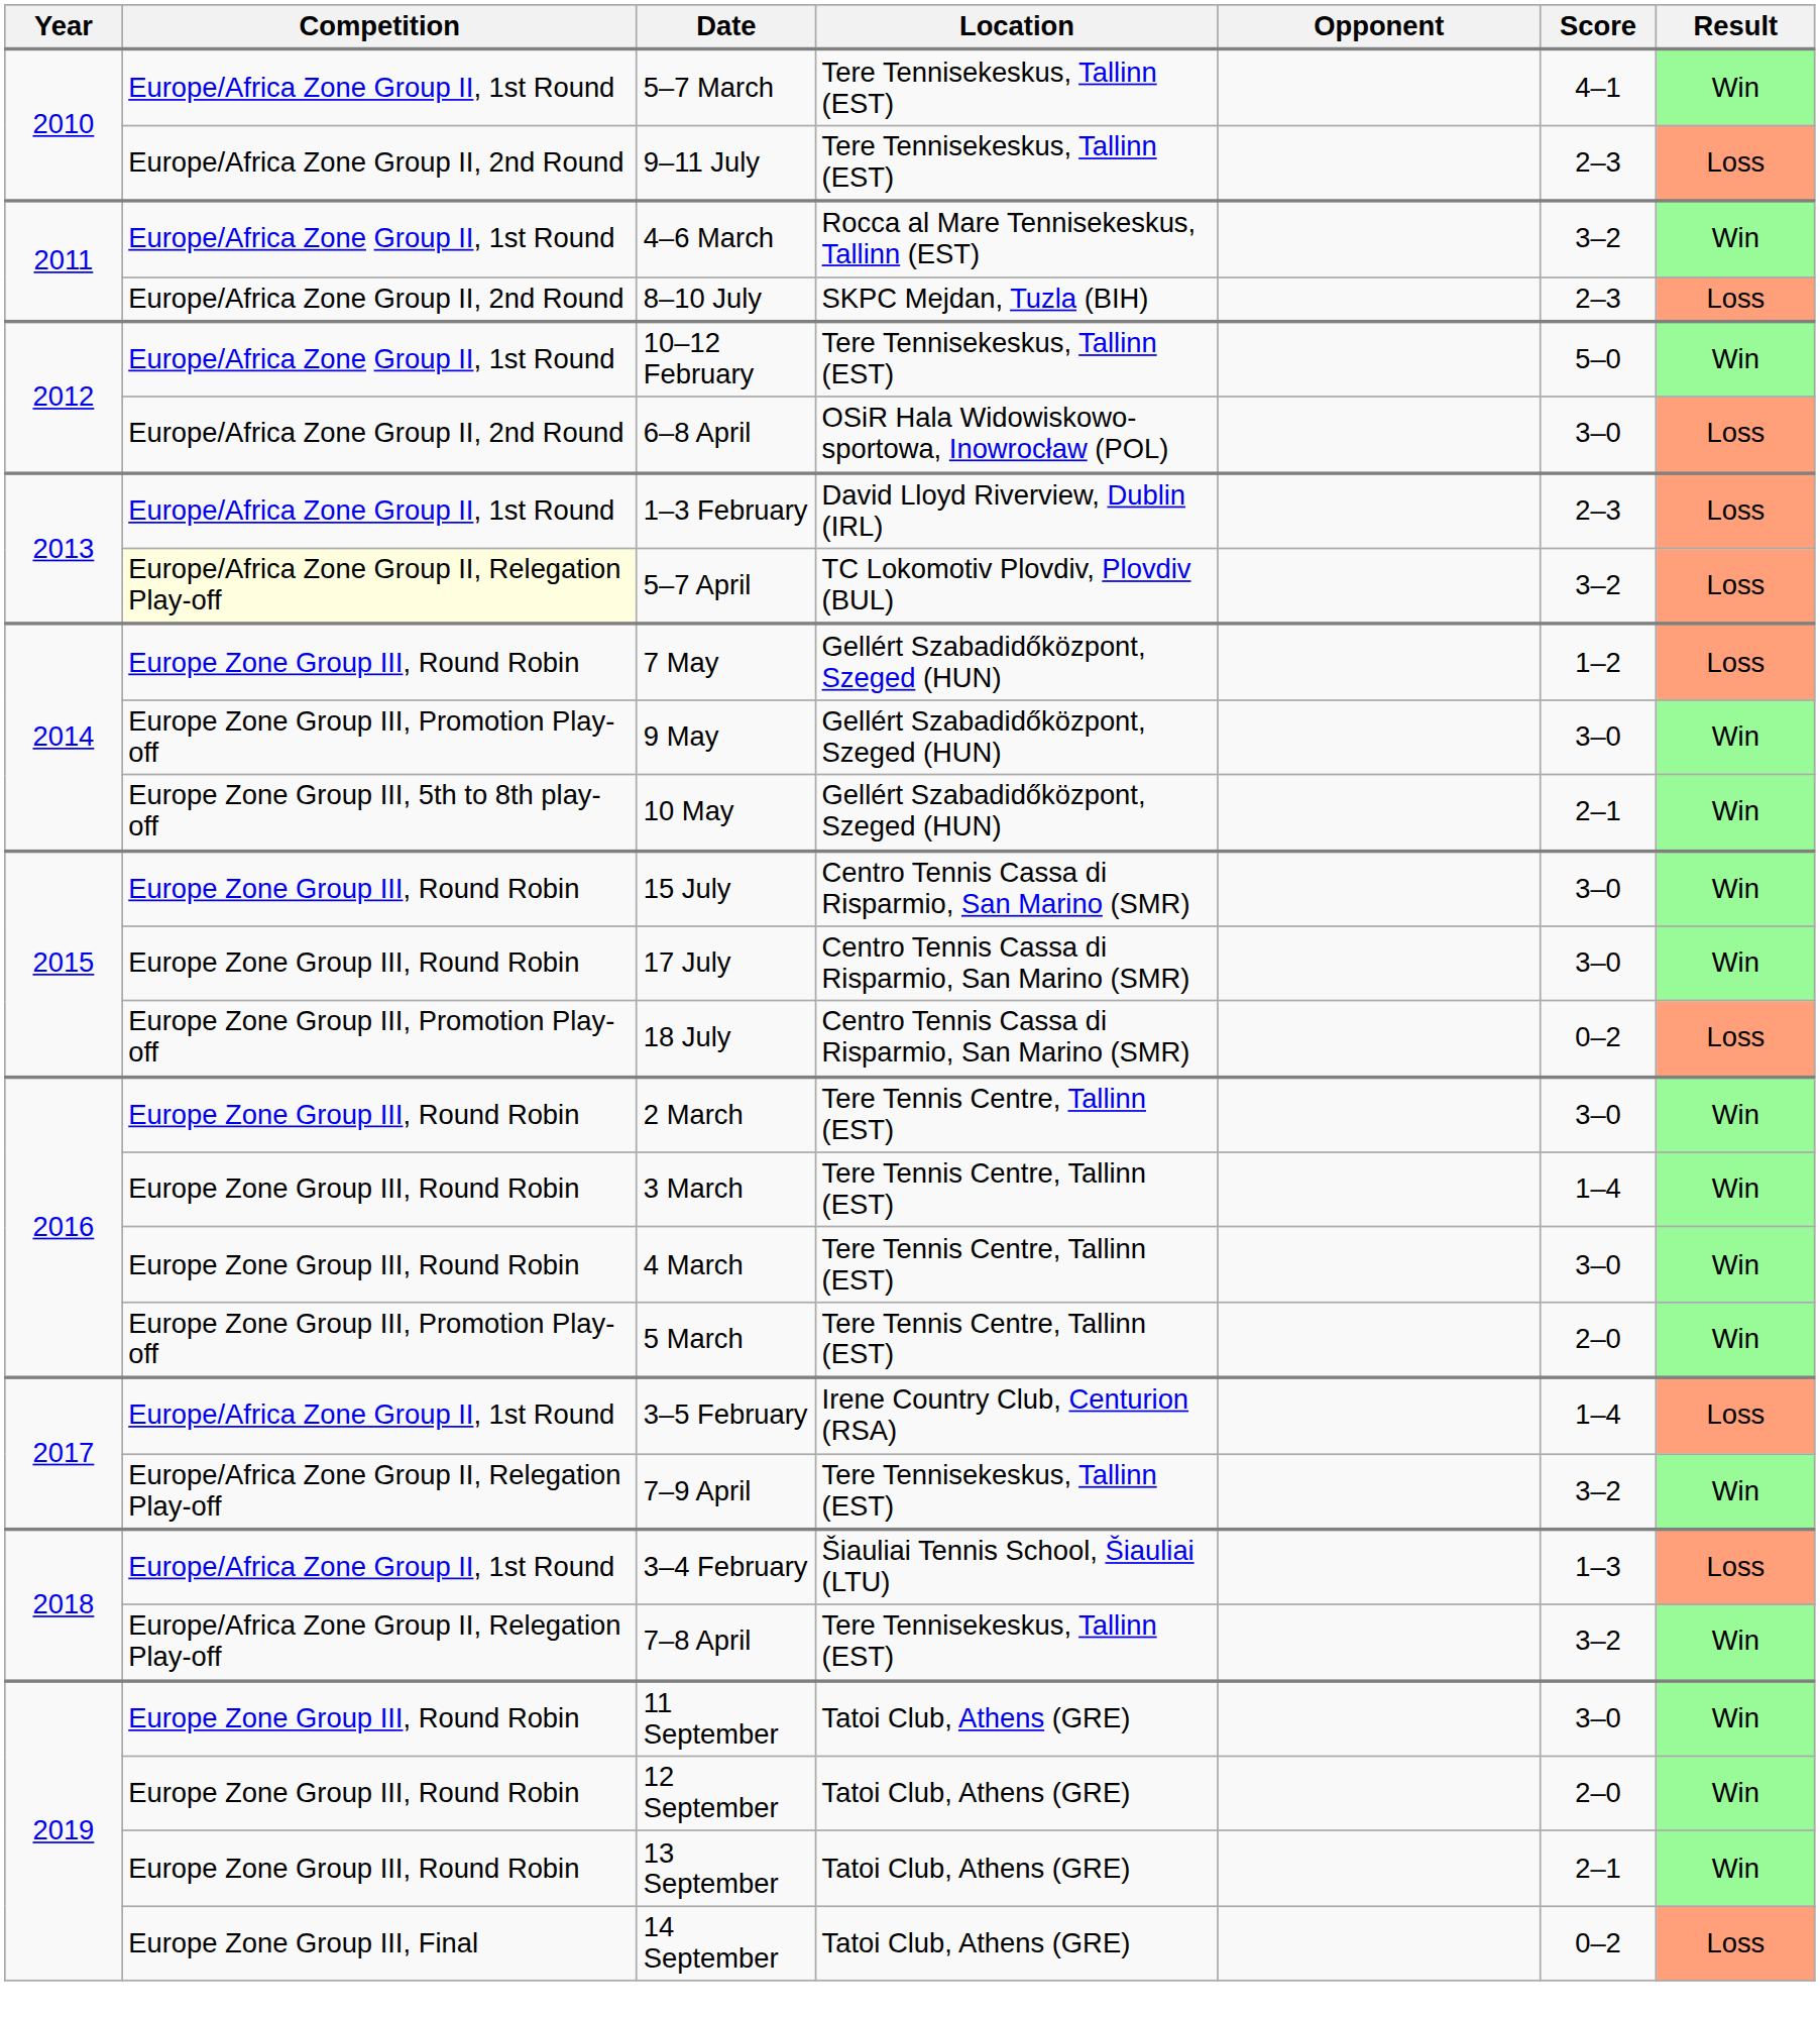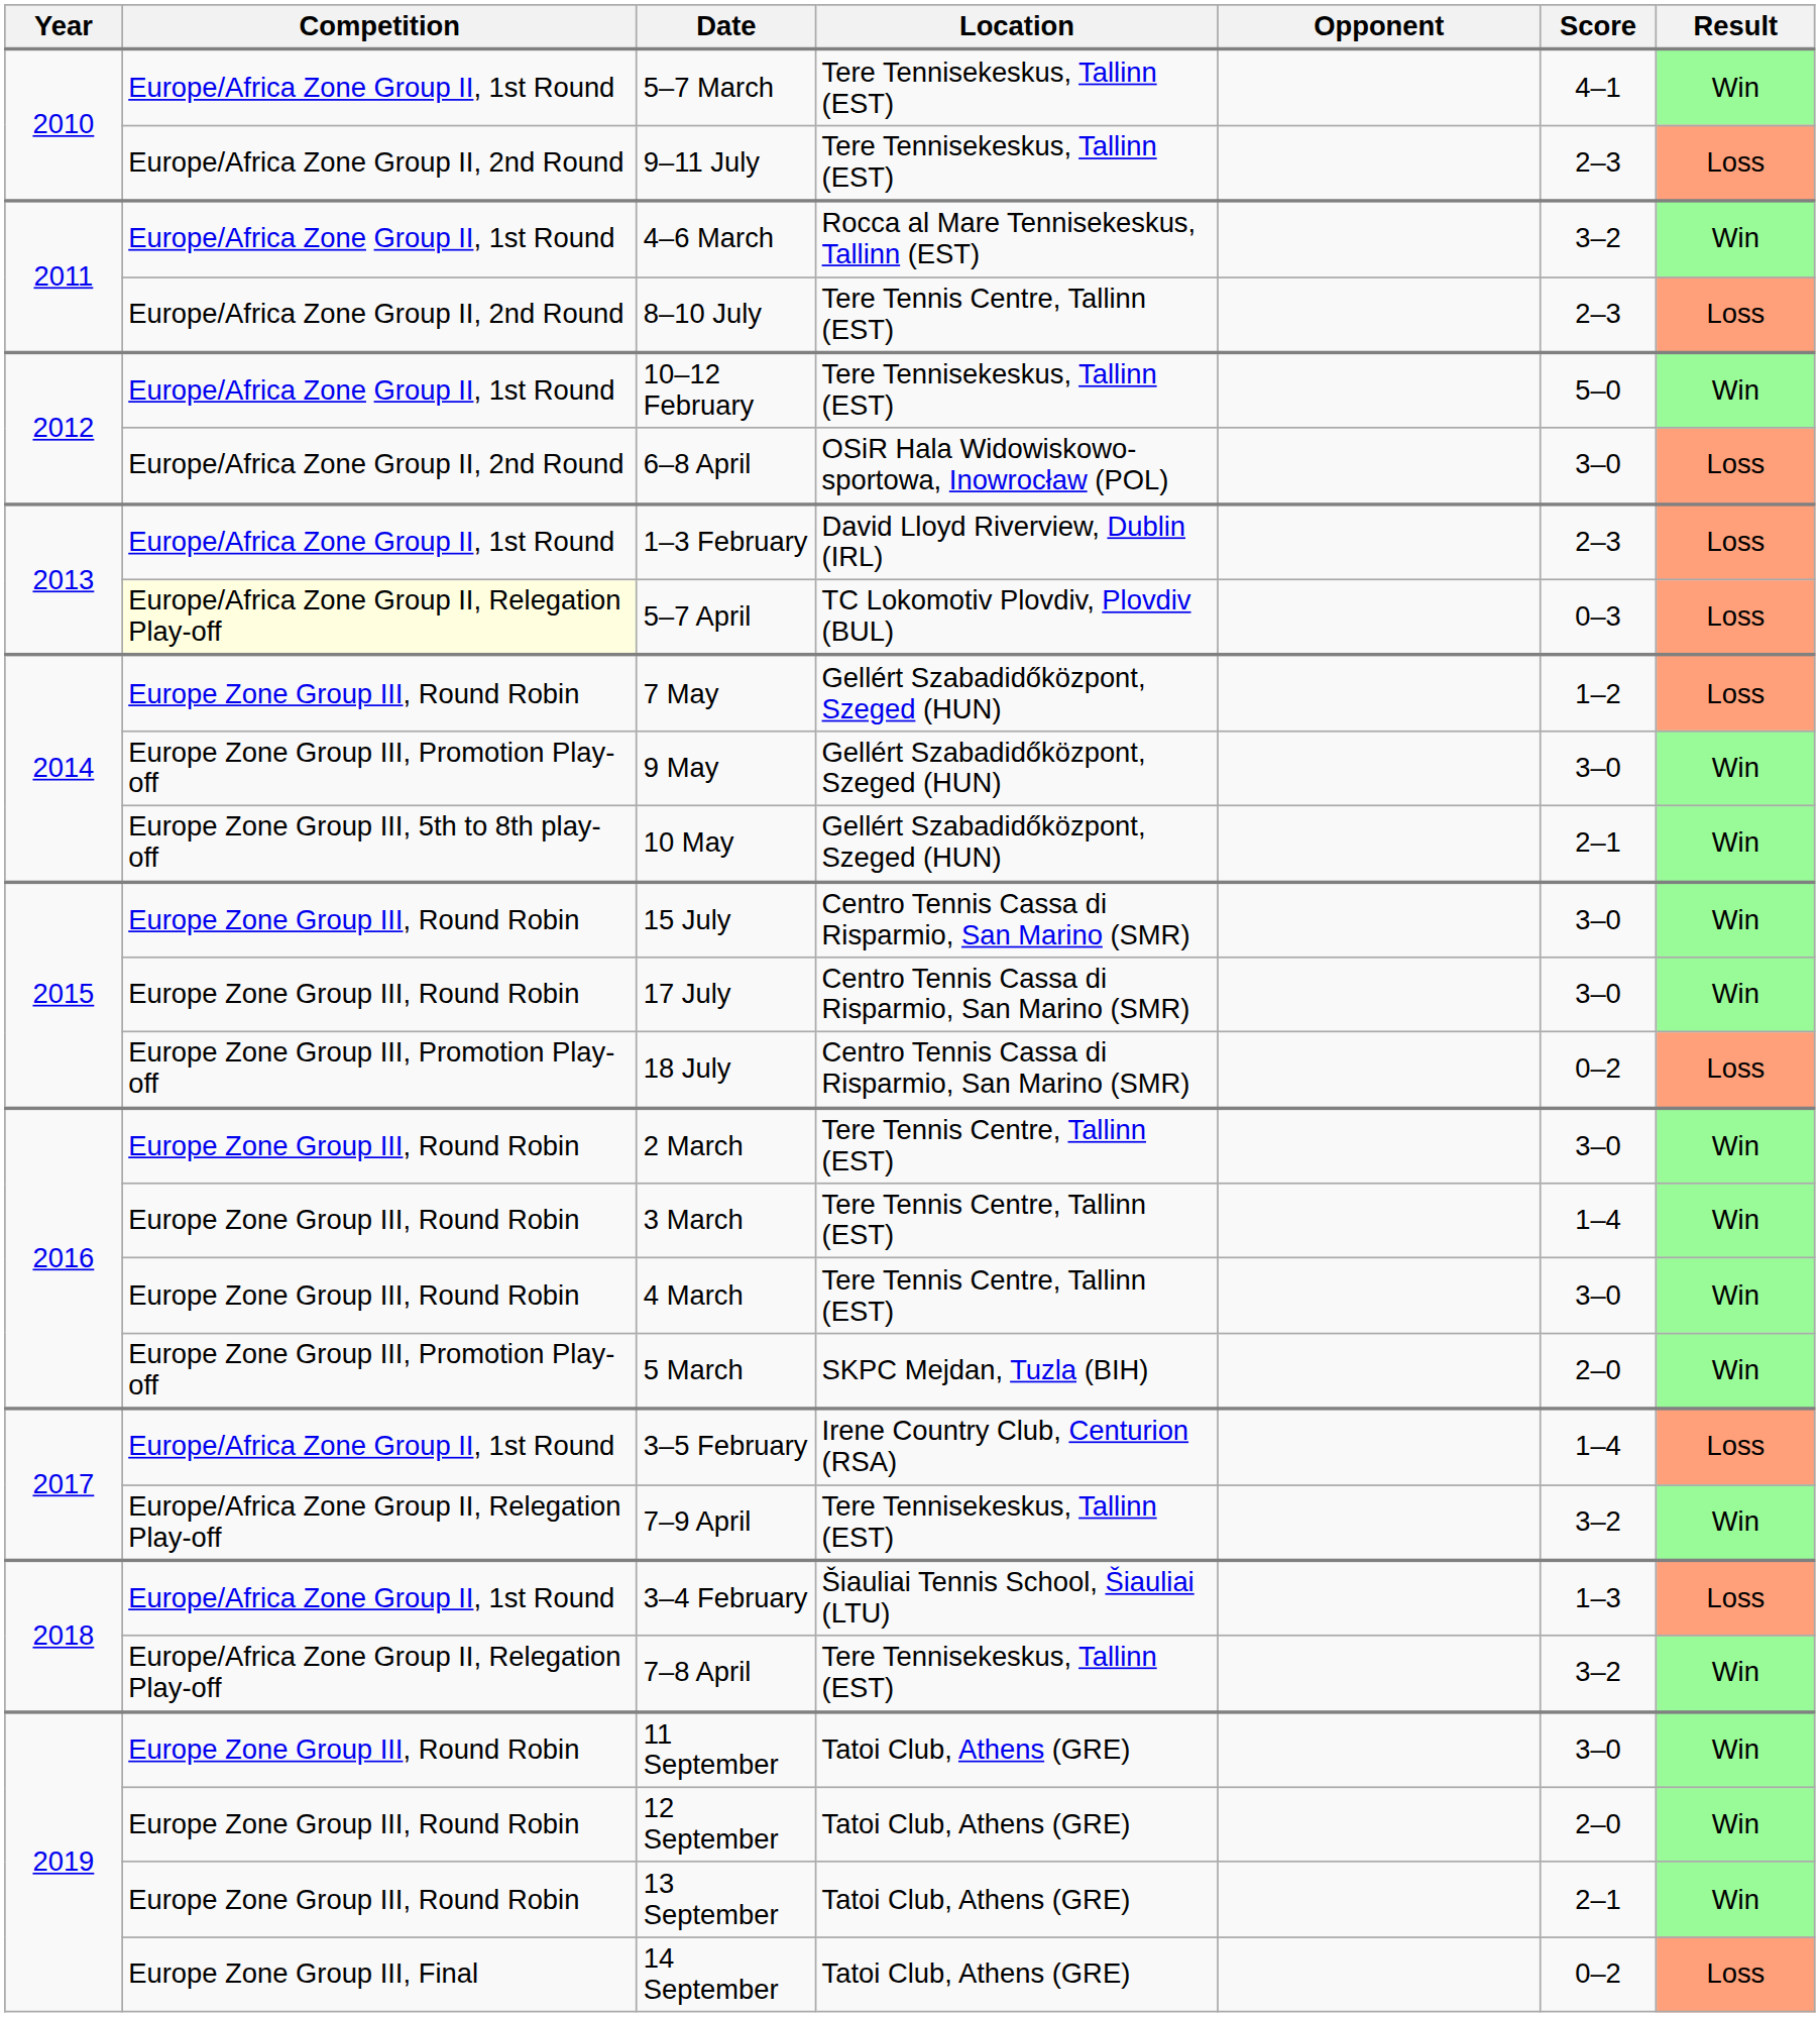8–10 July | Location: SKPC Mejdan, Tuzla (BIH) -> Tere Tennis Centre, Tallinn (EST)
5–7 April | Score: 3–2 -> 0–3
5 March | Location: Tere Tennis Centre, Tallinn (EST) -> SKPC Mejdan, Tuzla (BIH)
